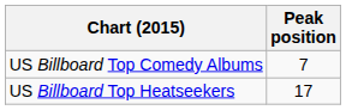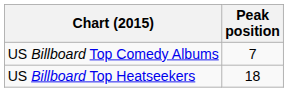US Billboard Top Heatseekers | Peak position: 17 -> 18
